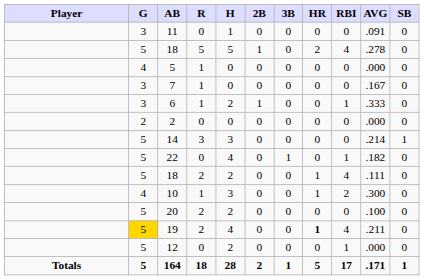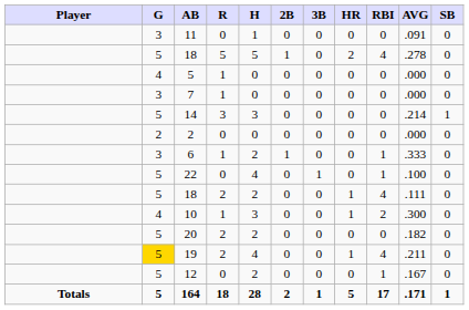7 | AVG: .167 -> .000
rows swapped: 6 <-> 14
22 | AVG: .182 -> .100
20 | AVG: .100 -> .182
19 | HR: bold -> normal
12 | AVG: .000 -> .167
